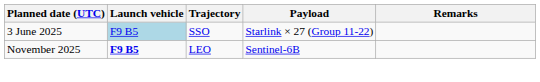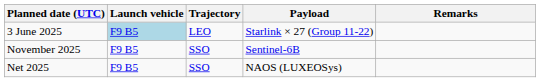3 June 2025 | Trajectory: SSO -> LEO
November 2025 | Launch vehicle: bold -> normal
November 2025 | Trajectory: LEO -> SSO
+ row: Net 2025 | F9 B5 | SSO | NAOS (LUXEOSys)
